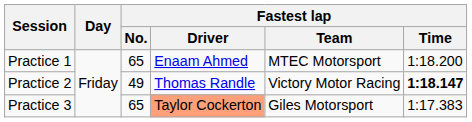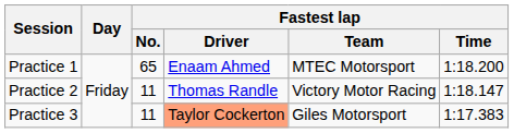Practice 2 | Fastest lap / No.: 49 -> 11
Practice 2 | Fastest lap / Time: bold -> normal
Practice 3 | Fastest lap / No.: 65 -> 11
